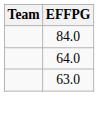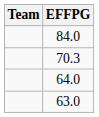+ row: 70.3
